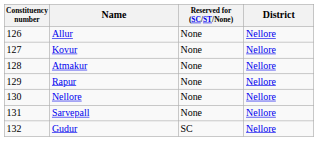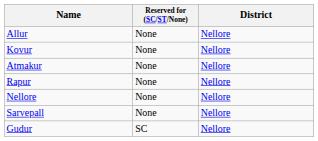- column: Constituency number | 126 | 127 | 128 | 129 | 130 | 131 | 132
